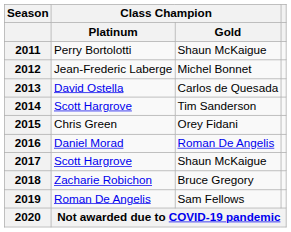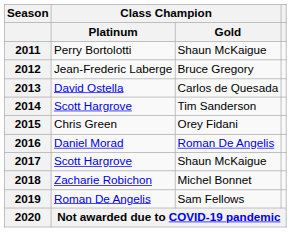2012 | Class Champion / Gold: Michel Bonnet -> Bruce Gregory
2018 | Class Champion / Gold: Bruce Gregory -> Michel Bonnet
